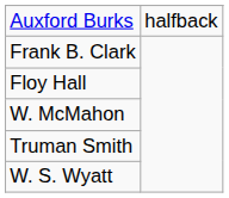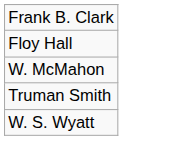- row: Auxford Burks | halfback
